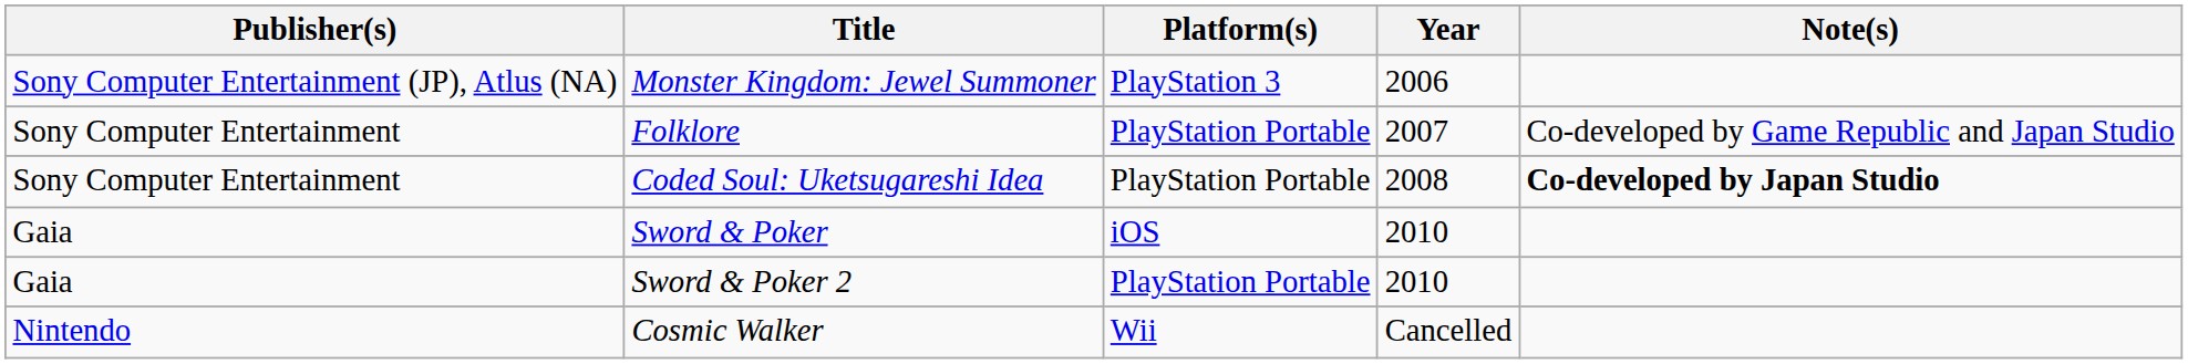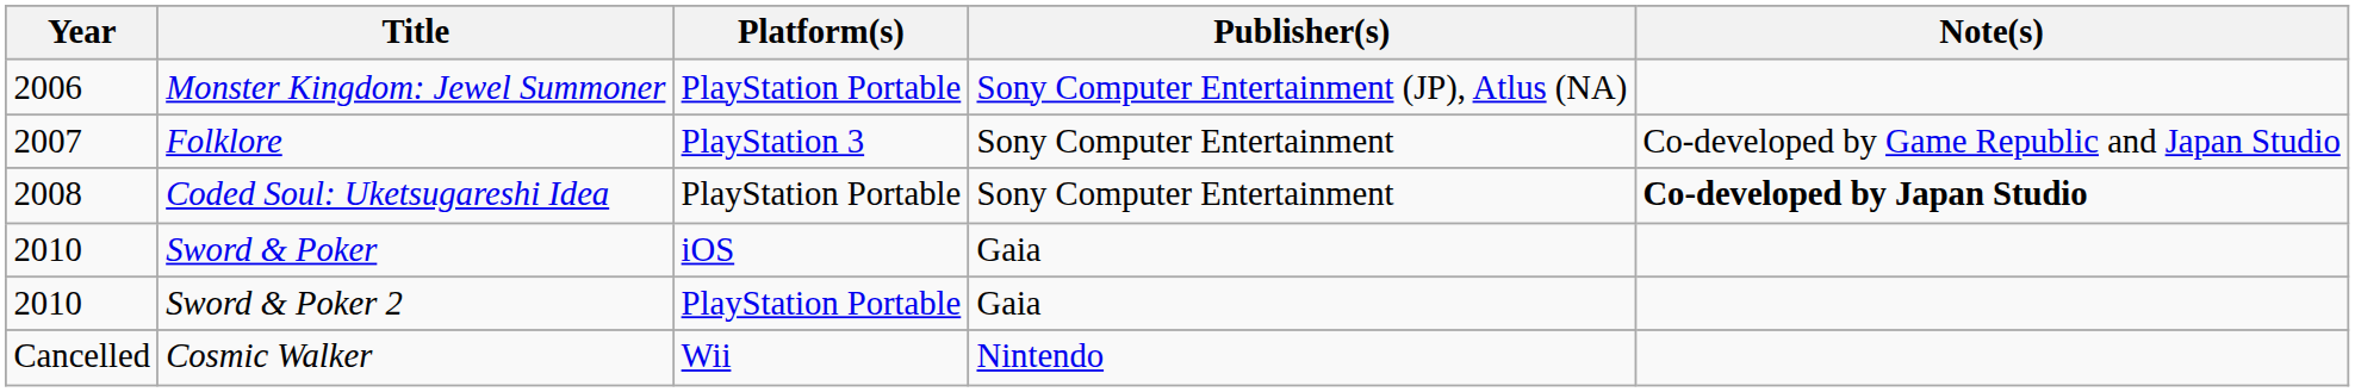columns swapped: Year <-> Publisher(s)
Monster Kingdom: Jewel Summoner | Platform(s): PlayStation 3 -> PlayStation Portable
Folklore | Platform(s): PlayStation Portable -> PlayStation 3
